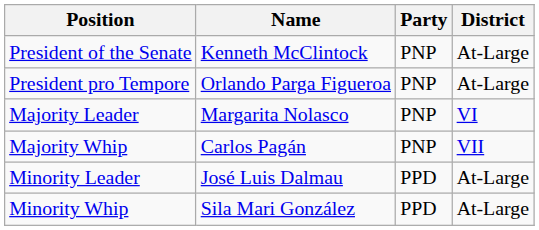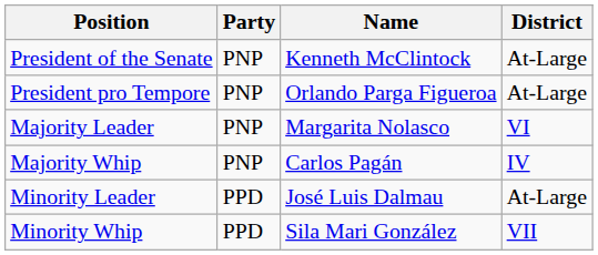columns swapped: Name <-> Party
Majority Whip | District: VII -> IV
Minority Whip | District: At-Large -> VII
